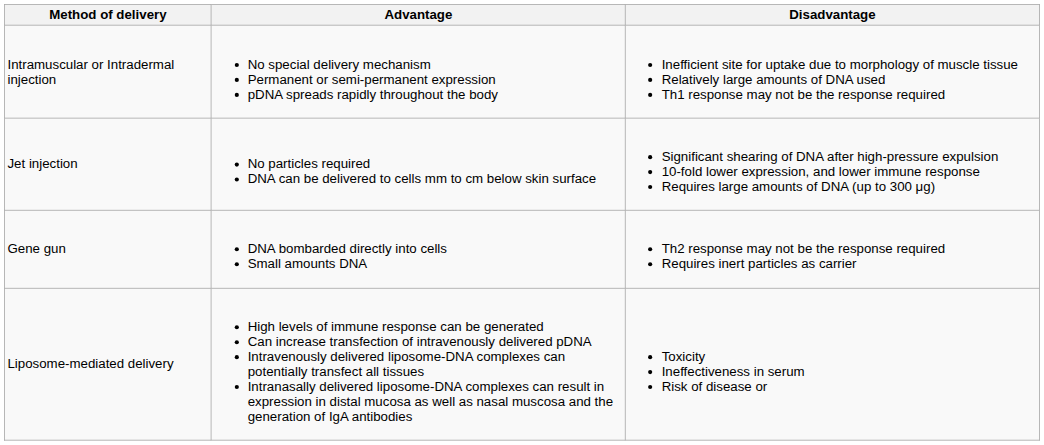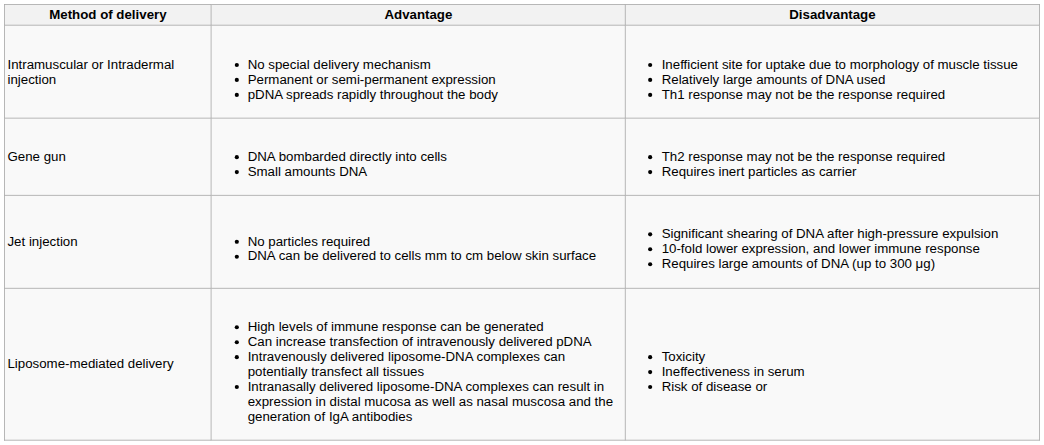rows swapped: Gene gun <-> Jet injection
